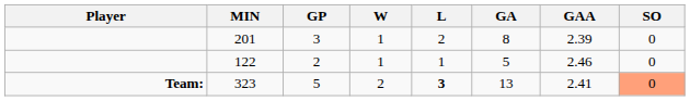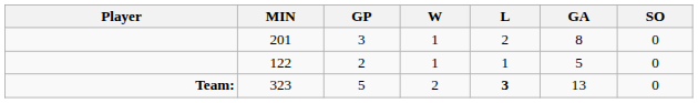- column: GAA | 2.39 | 2.46 | 2.41
323 | SO: lightsalmon background -> no background
